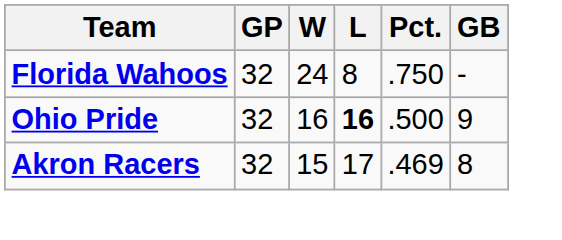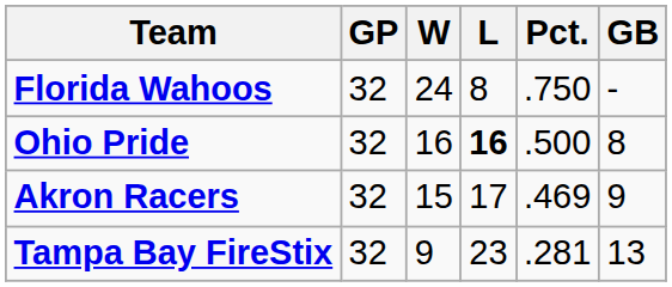Ohio Pride | GB: 9 -> 8
Akron Racers | GB: 8 -> 9
+ row: Tampa Bay FireStix | 32 | 9 | 23 | .281 | 13
